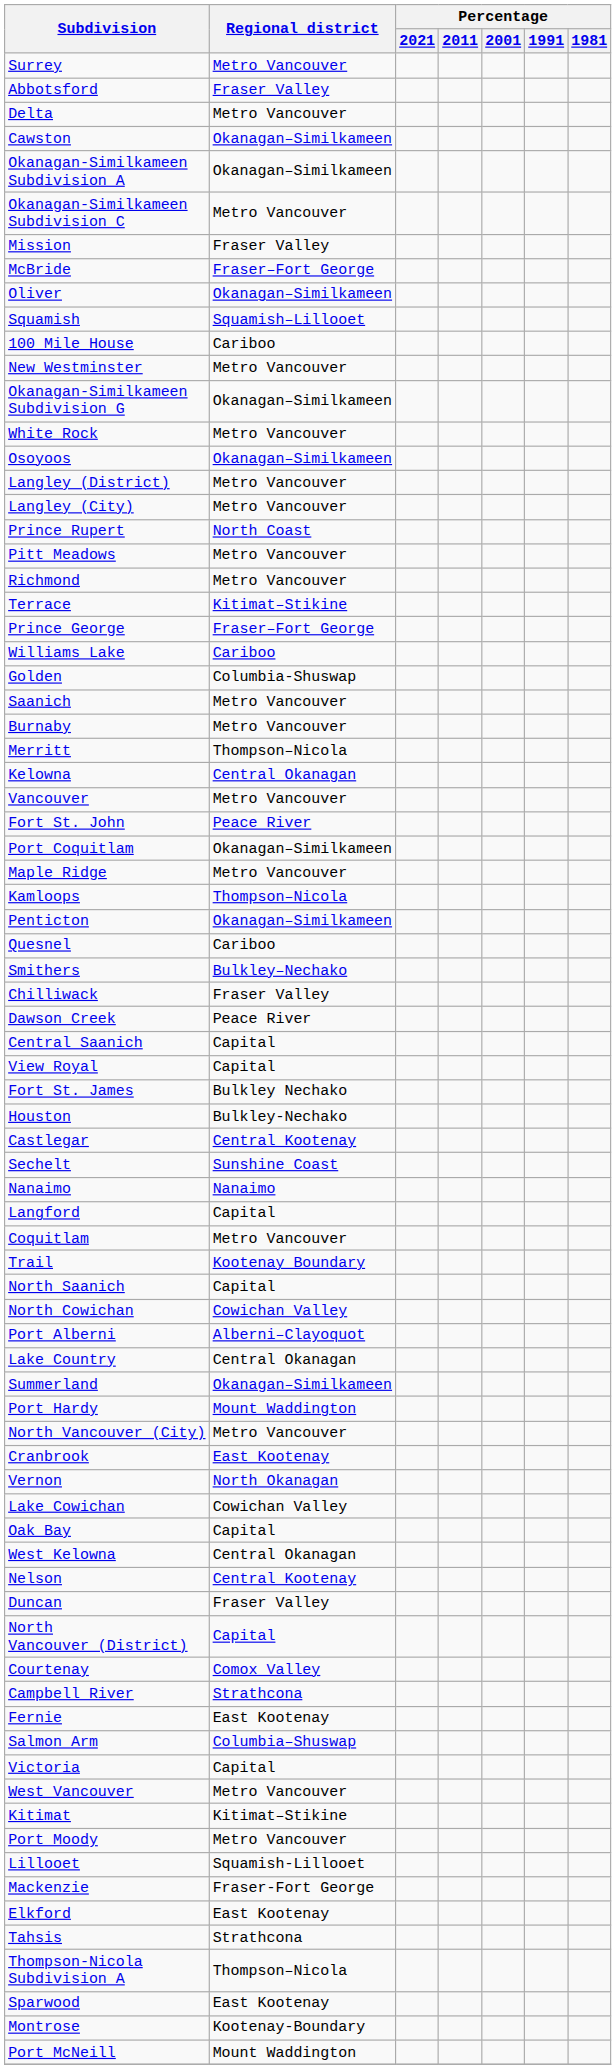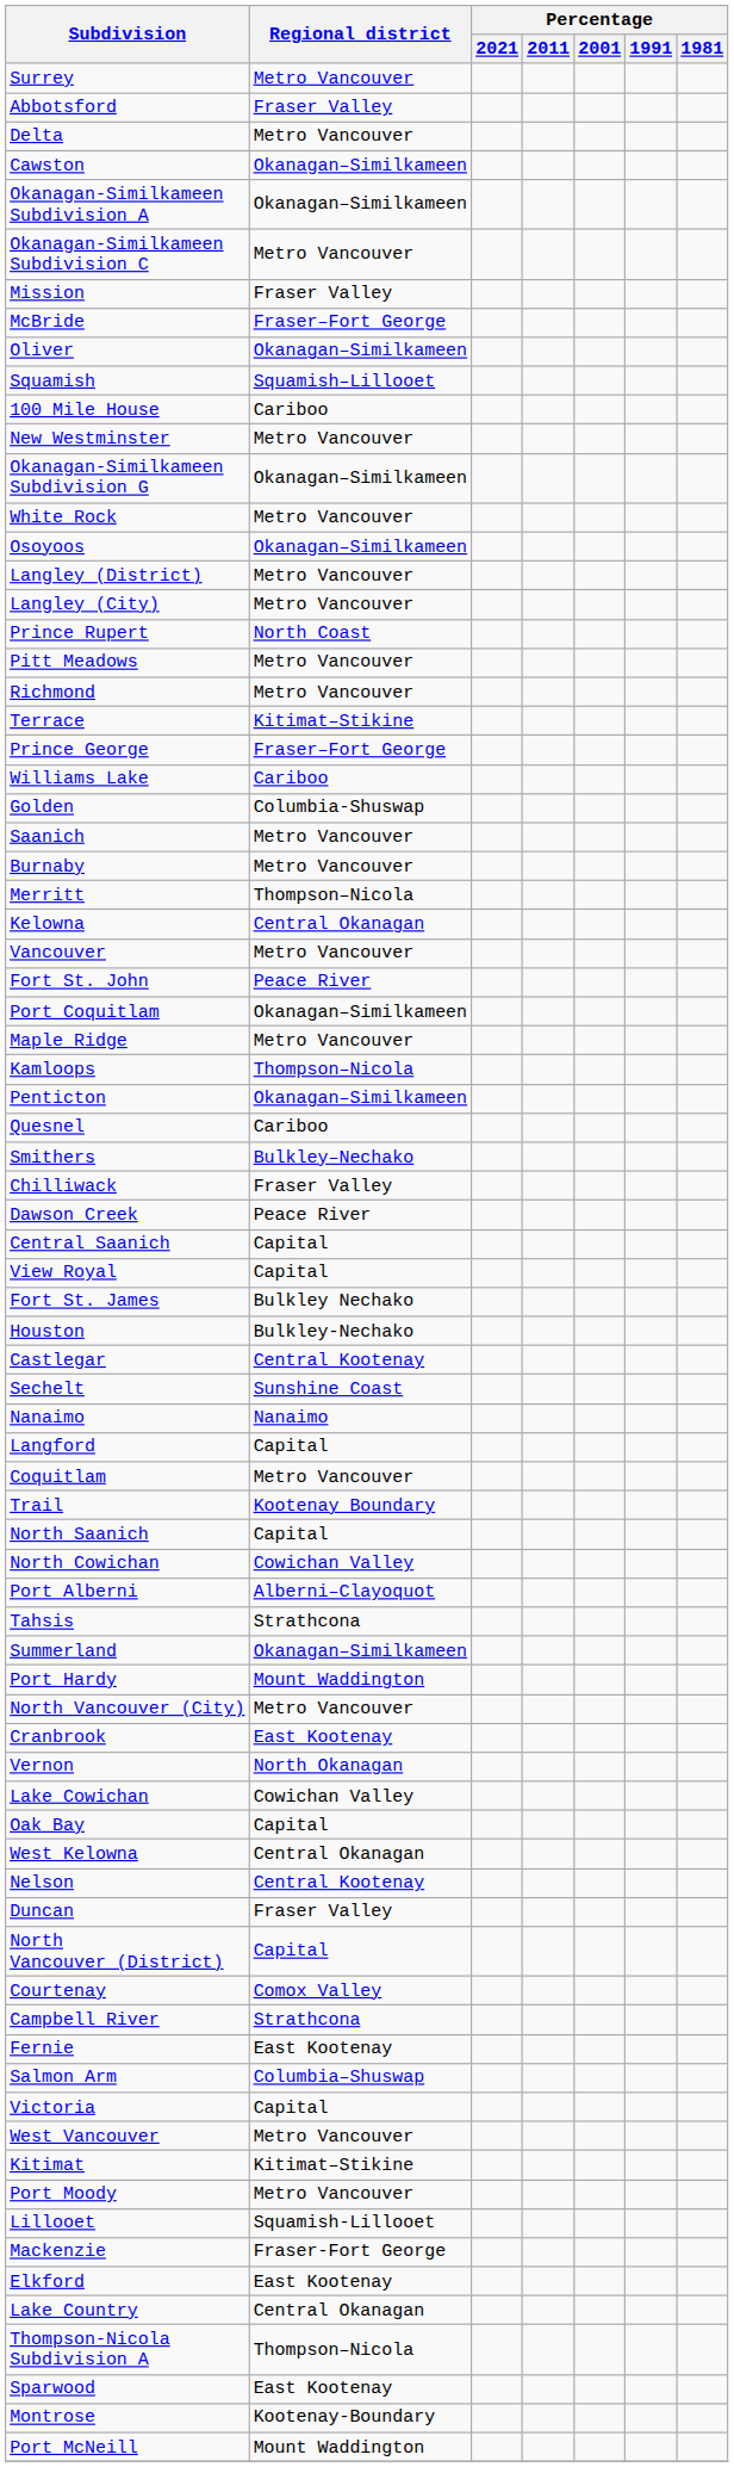rows swapped: Lake Country <-> Tahsis
